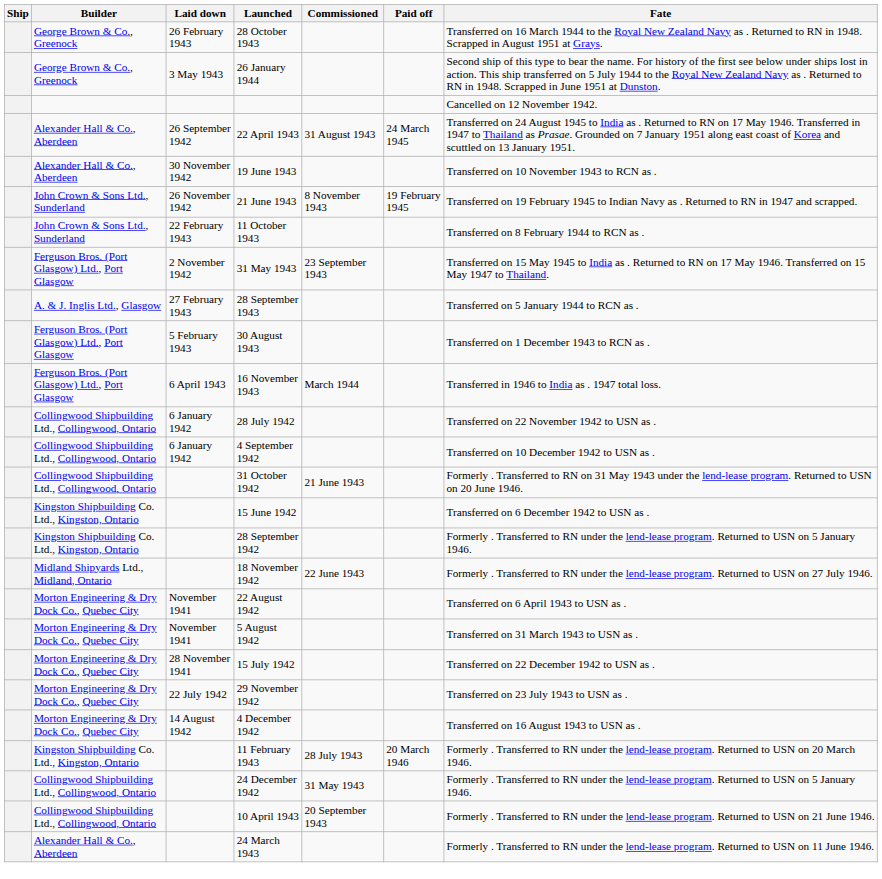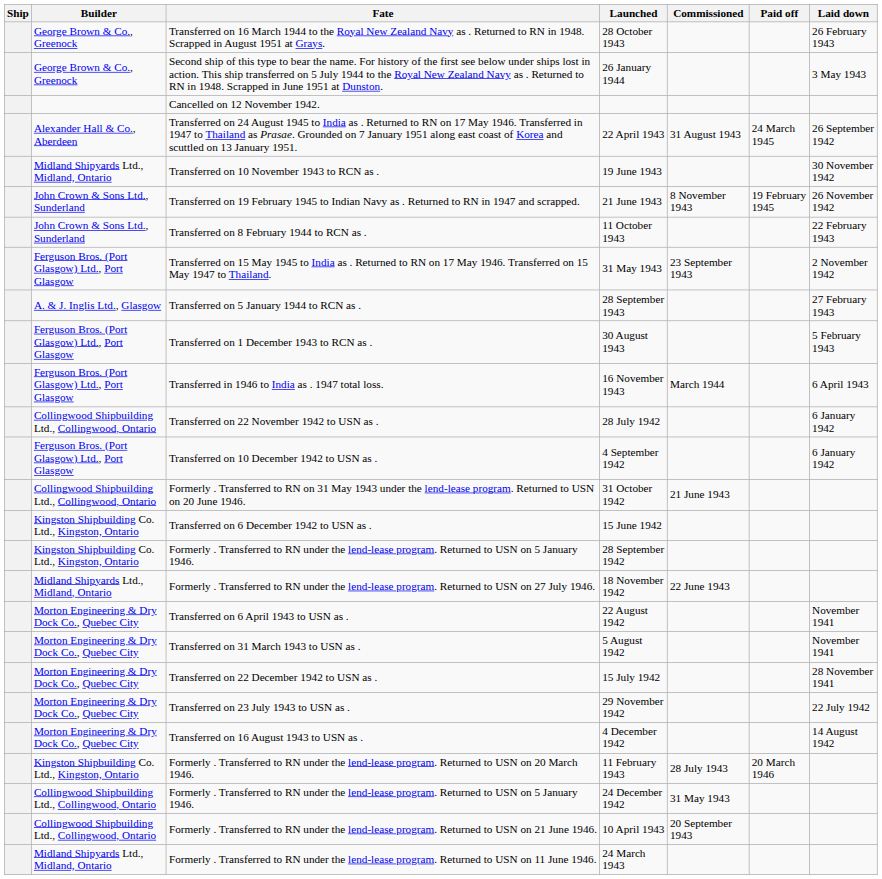columns swapped: Laid down <-> Fate
19 June 1943 | Builder: Alexander Hall & Co., Aberdeen -> Midland Shipyards Ltd., Midland, Ontario
4 September 1942 | Builder: Collingwood Shipbuilding Ltd., Collingwood, Ontario -> Ferguson Bros. (Port Glasgow) Ltd., Port Glasgow
24 March 1943 | Builder: Alexander Hall & Co., Aberdeen -> Midland Shipyards Ltd., Midland, Ontario
